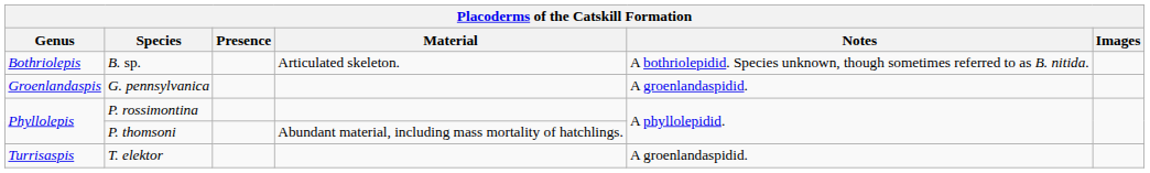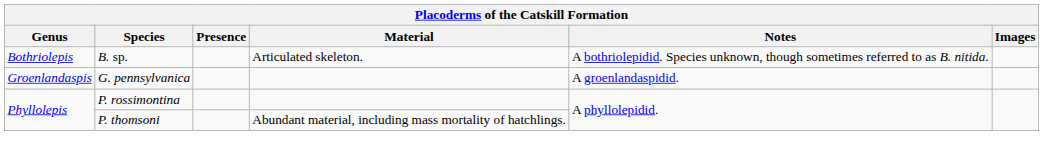- row: Turrisaspis | T. elektor | A groenlandaspidid.
